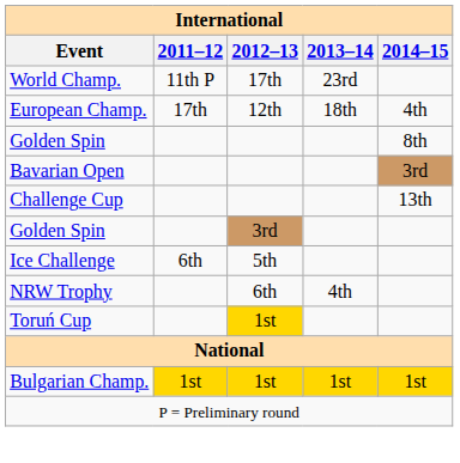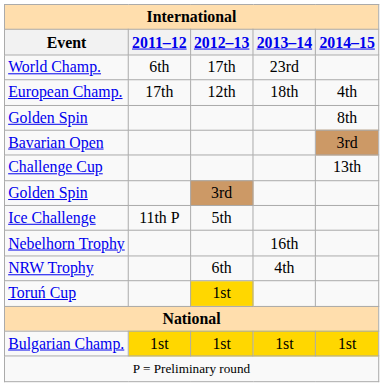World Champ. | 2011–12: 11th P -> 6th
Ice Challenge | 2011–12: 6th -> 11th P
+ row: Nebelhorn Trophy | 16th
